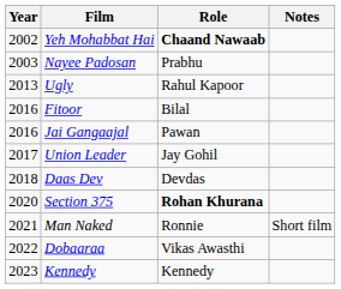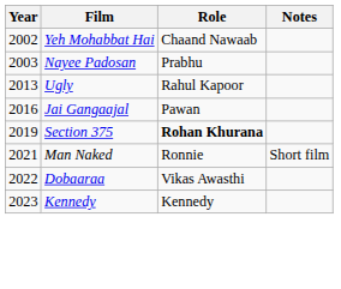Yeh Mohabbat Hai | Role: bold -> normal
- row: 2016 | Fitoor | Bilal
- row: 2017 | Union Leader | Jay Gohil
- row: 2018 | Daas Dev | Devdas
Section 375 | Year: 2020 -> 2019
